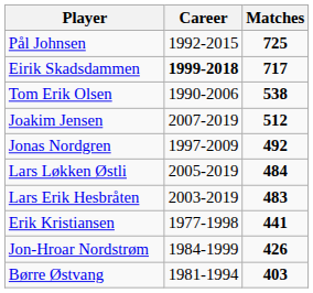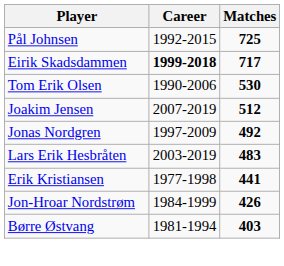Tom Erik Olsen | Matches: 538 -> 530
- row: Lars Løkken Østli | 2005-2019 | 484
